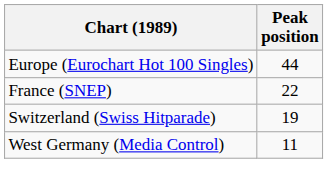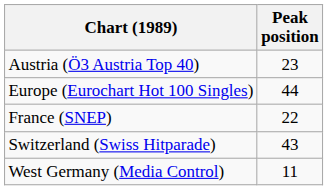+ row: Austria (Ö3 Austria Top 40) | 23
Switzerland (Swiss Hitparade) | Peak position: 19 -> 43
